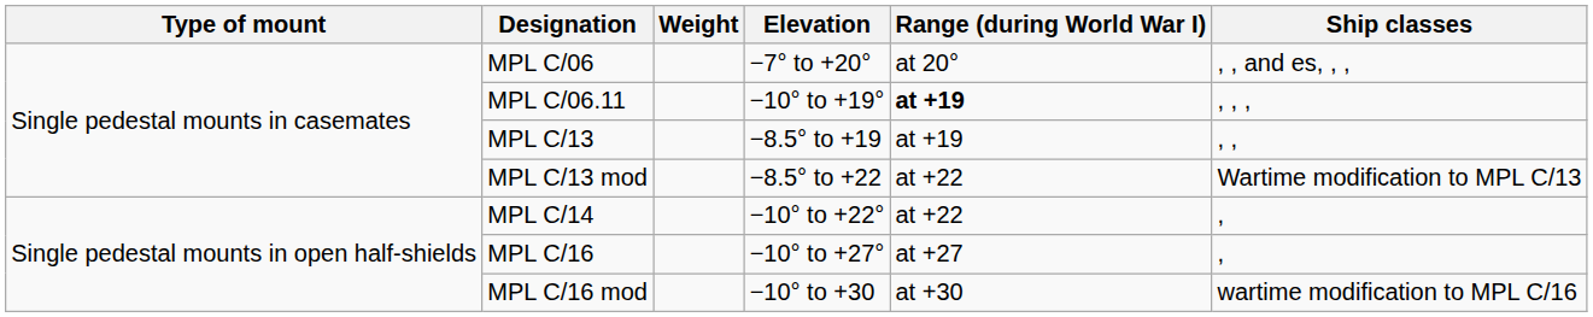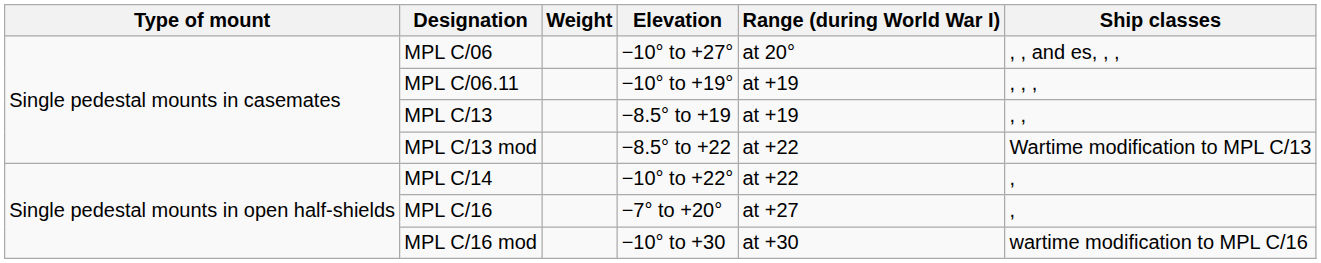MPL C/06 | Elevation: −7° to +20° -> −10° to +27°
MPL C/06.11 | Range (during World War I): bold -> normal
MPL C/16 | Elevation: −10° to +27° -> −7° to +20°
